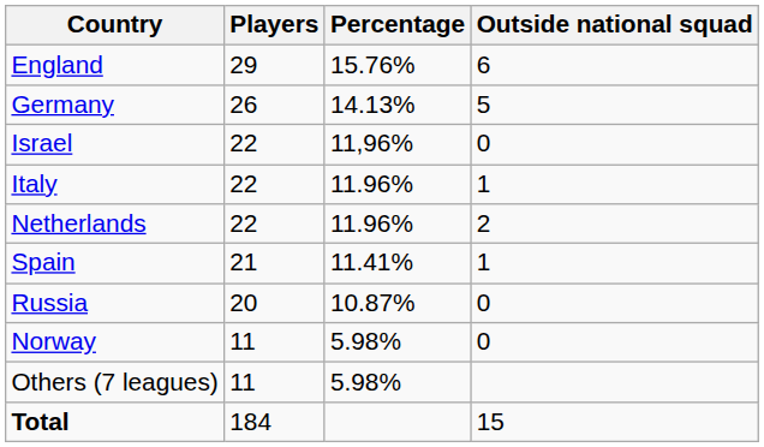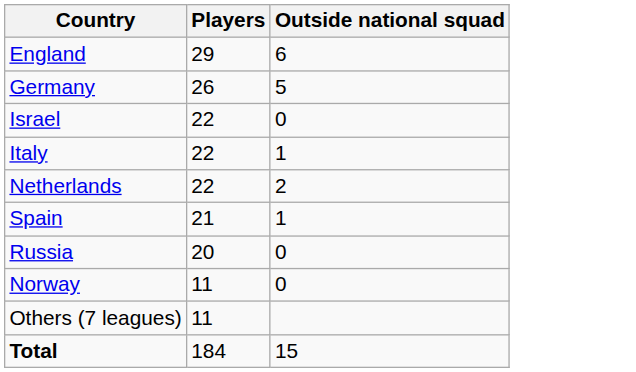- column: Percentage | 15.76% | 14.13% | 11,96% | 11.96% | 11.96% | 11.41% | 10.87% | 5.98% | 5.98%
